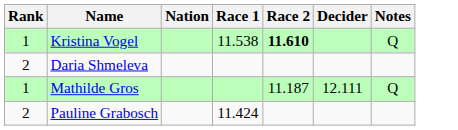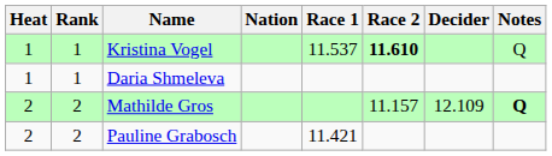+ column: Heat | 1 | 1 | 2 | 2
Kristina Vogel | Race 1: 11.538 -> 11.537
Daria Shmeleva | Rank: 2 -> 1
Mathilde Gros | Rank: 1 -> 2
Mathilde Gros | Race 2: 11.187 -> 11.157
Mathilde Gros | Decider: 12.111 -> 12.109
Mathilde Gros | Notes: normal -> bold
Pauline Grabosch | Race 1: 11.424 -> 11.421
